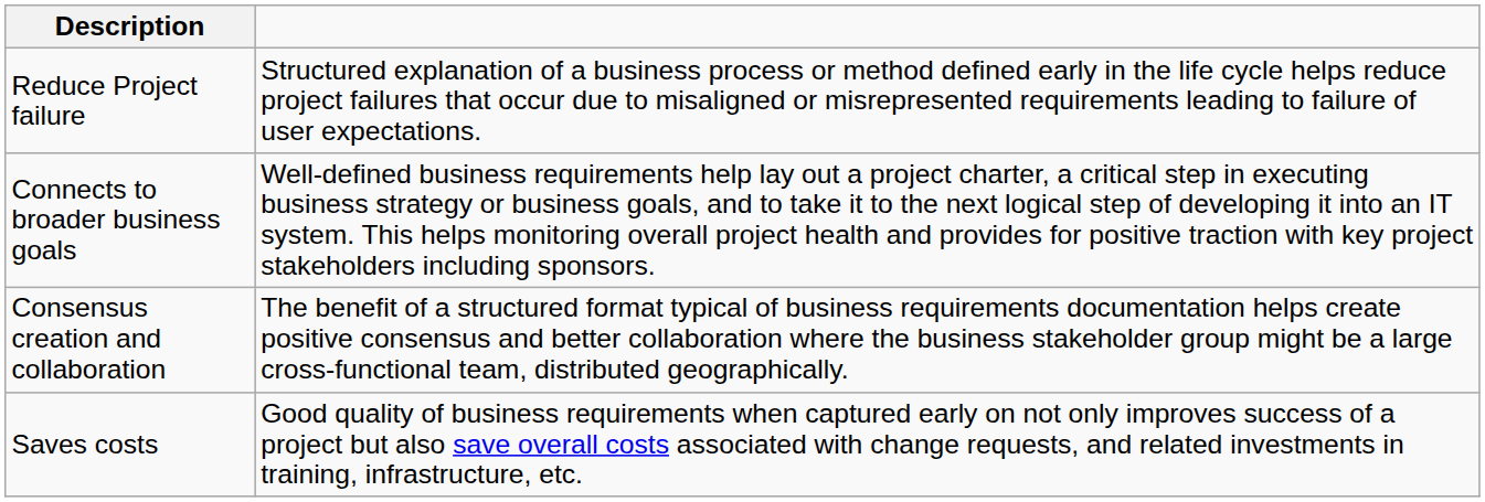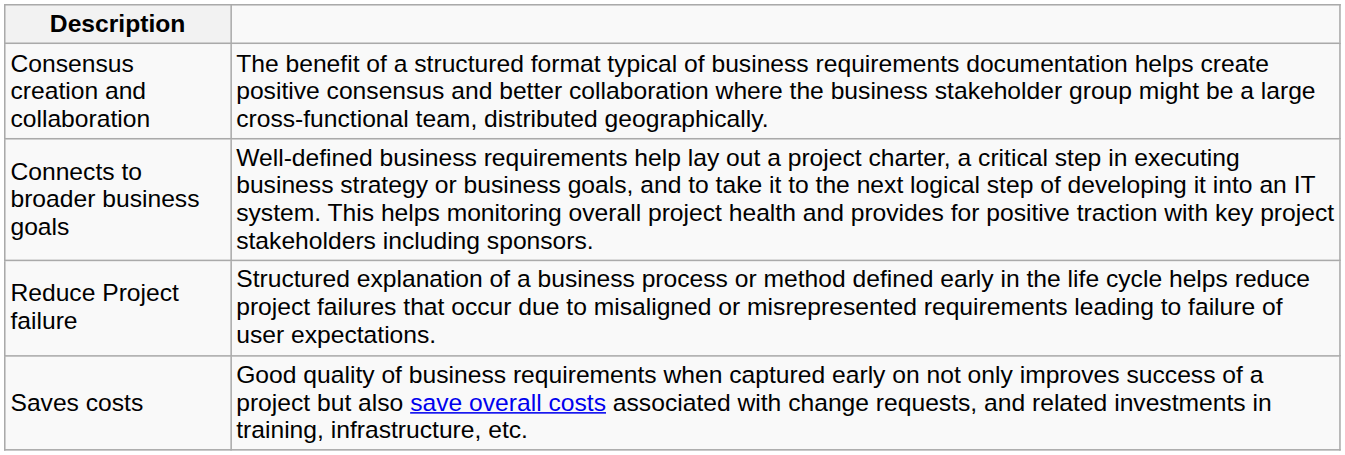rows swapped: Reduce Project failure <-> Consensus creation and collaboration
